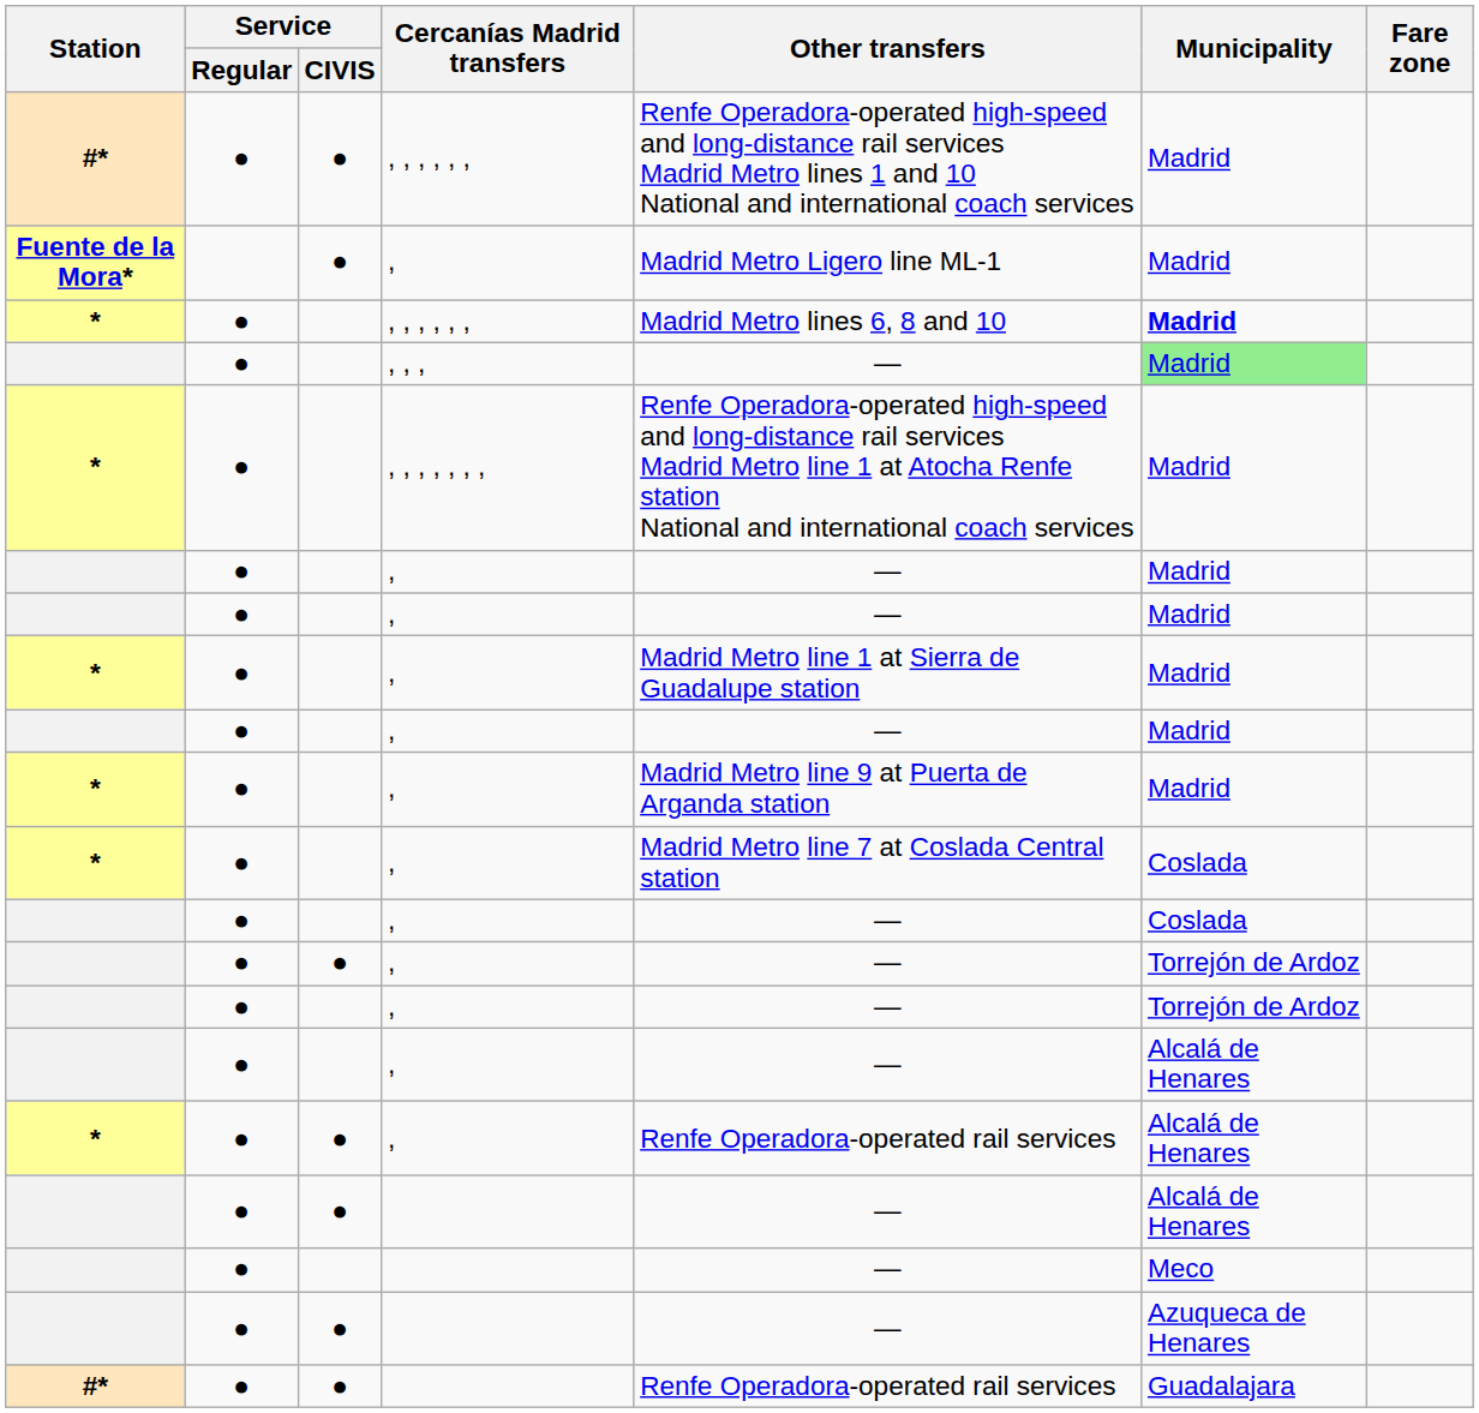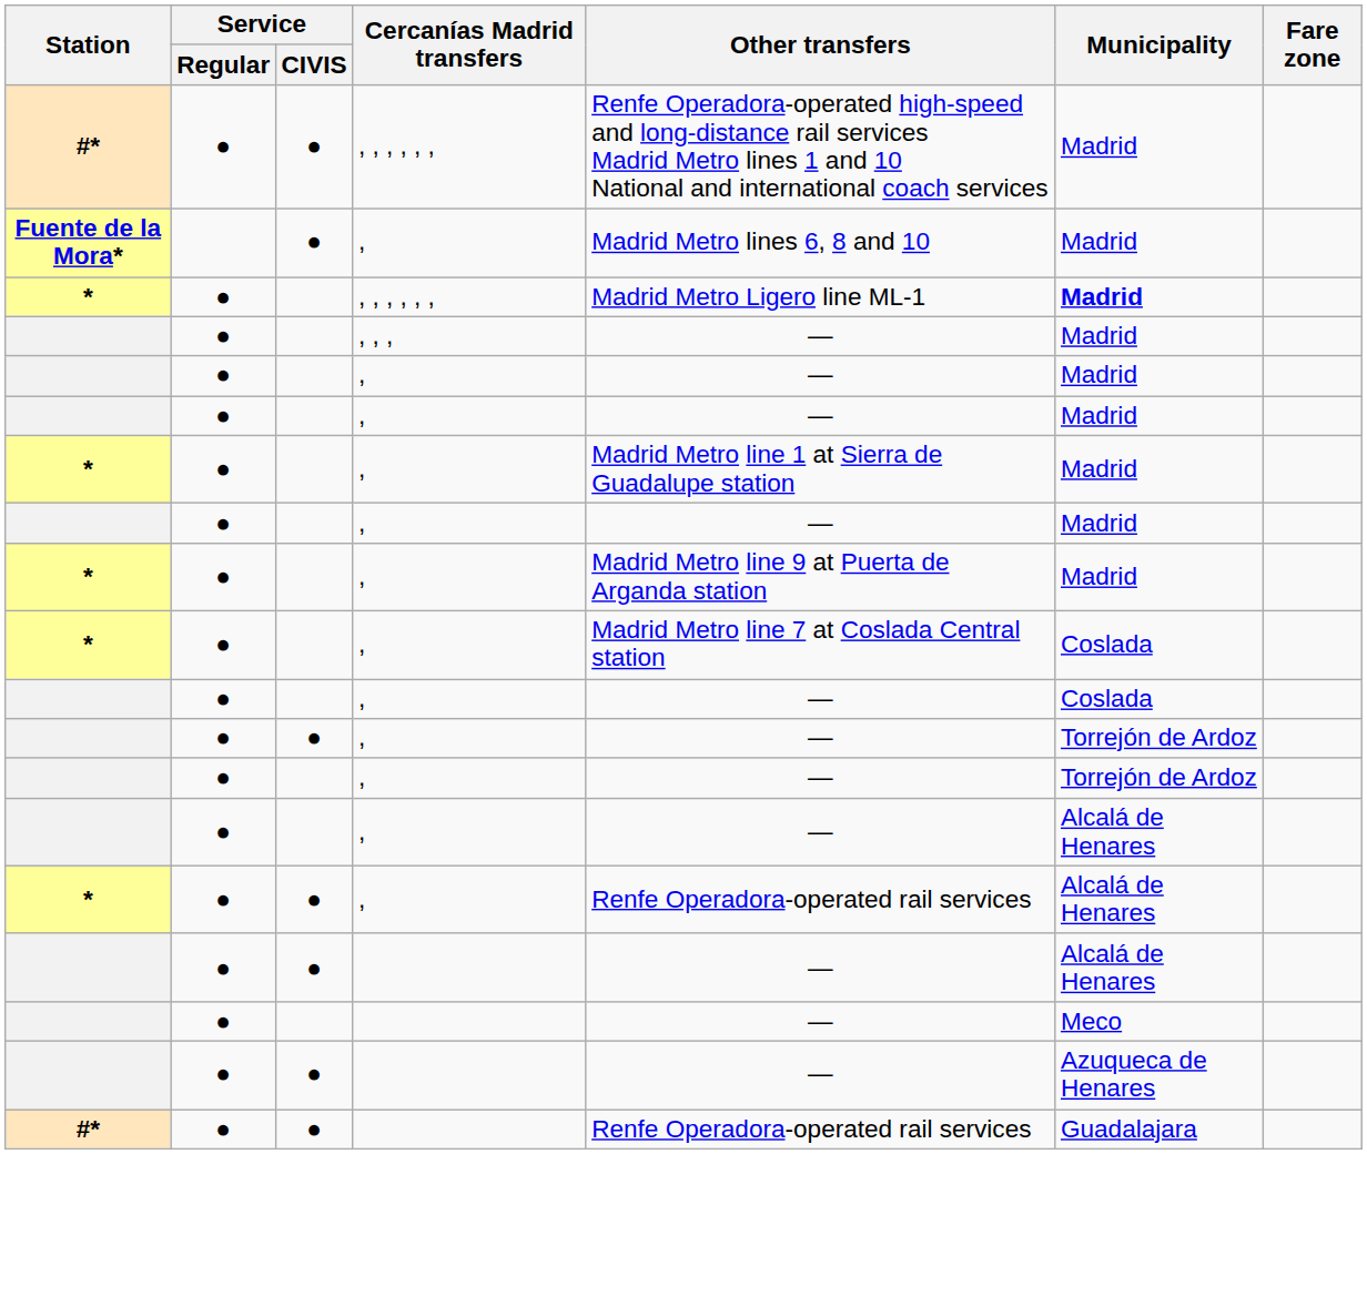Fuente de la Mora* / , | Other transfers: Madrid Metro Ligero line ML-1 -> Madrid Metro lines 6, 8 and 10
* / , , , , , , | Other transfers: Madrid Metro lines 6, 8 and 10 -> Madrid Metro Ligero line ML-1
, , , | Municipality: lightgreen background -> no background
- row: * | ● | , , , , , , , | Renfe Operadora-operated high-speed and long-distance rail services Madrid Metro line 1 at Atocha Renfe station National and international coach services | Madrid
